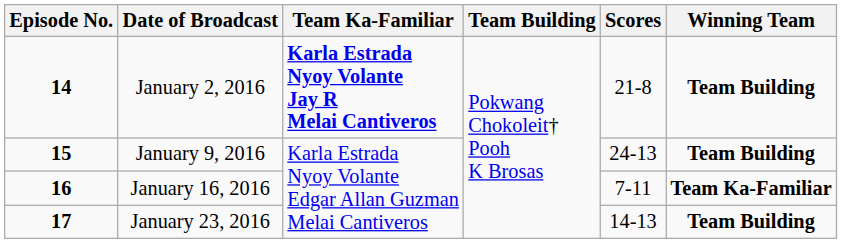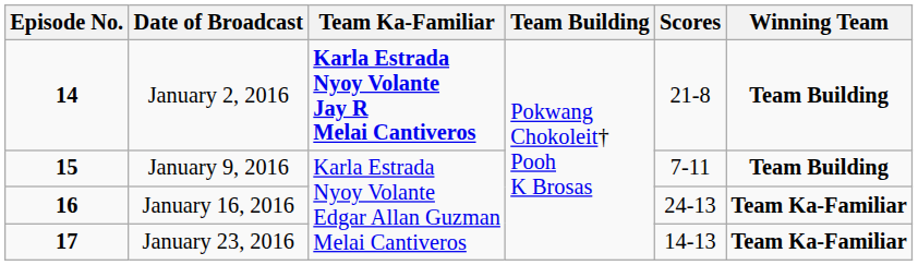January 9, 2016 | Scores: 24-13 -> 7-11
January 16, 2016 | Scores: 7-11 -> 24-13
January 23, 2016 | Winning Team: Team Building -> Team Ka-Familiar
